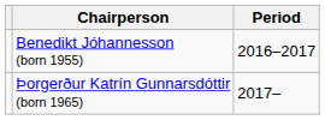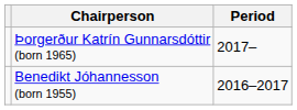rows swapped: Benedikt Jóhannesson (born 1955) <-> Þorgerður Katrín Gunnarsdóttir (born 1965)
